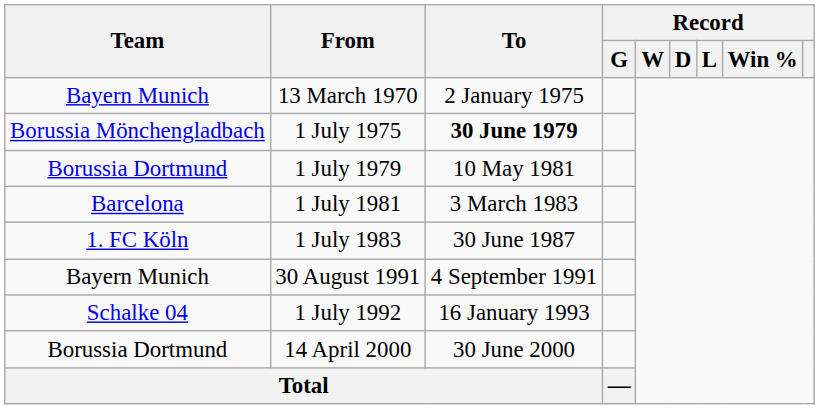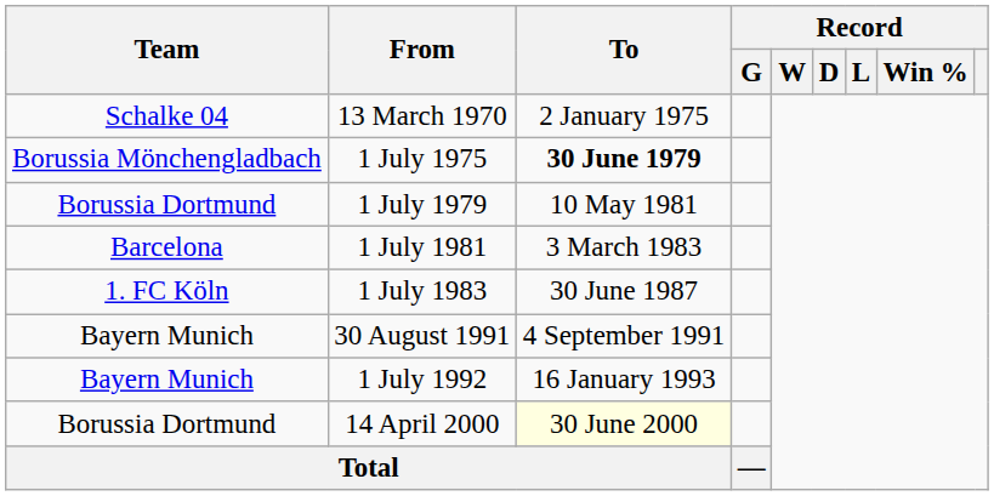13 March 1970 | Team: Bayern Munich -> Schalke 04
1 July 1992 | Team: Schalke 04 -> Bayern Munich
14 April 2000 | To: no background -> lightyellow background
